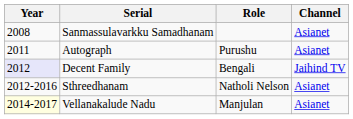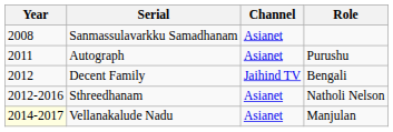columns swapped: Role <-> Channel
Decent Family | Year: lavender background -> no background
